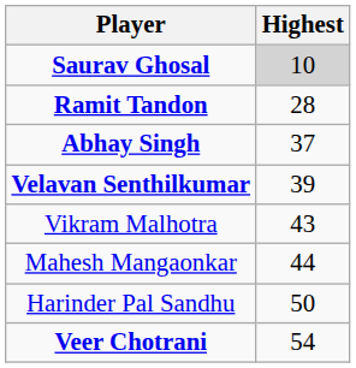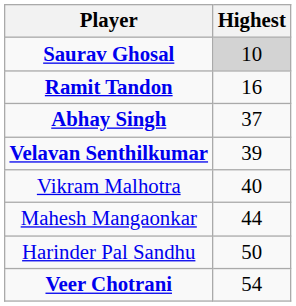Ramit Tandon | Highest: 28 -> 16
Vikram Malhotra | Highest: 43 -> 40
